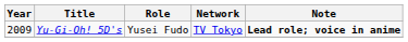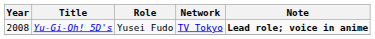Yu-Gi-Oh! 5D's | Year: 2009 -> 2008
